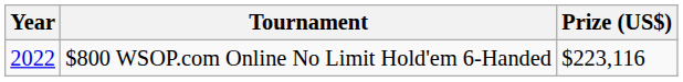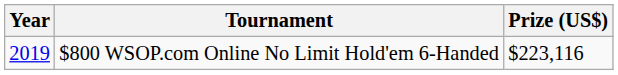$800 WSOP.com Online No Limit Hold'em 6-Handed | Year: 2022 -> 2019
